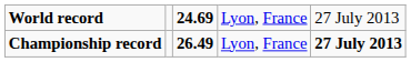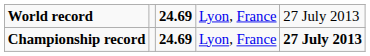Championship record | column 3: 26.49 -> 24.69
